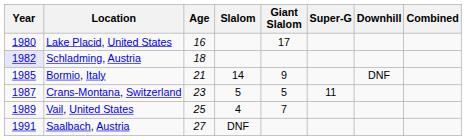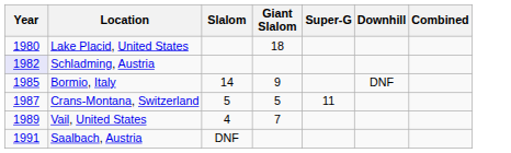- column: Age | 16 | 18 | 21 | 23 | 25 | 27
Lake Placid, United States | Giant Slalom: 17 -> 18
